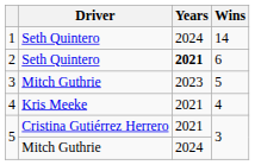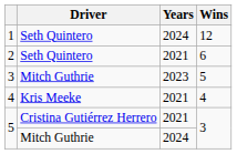1 | Wins: 14 -> 12
2 | Years: bold -> normal
